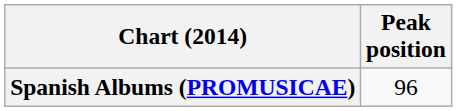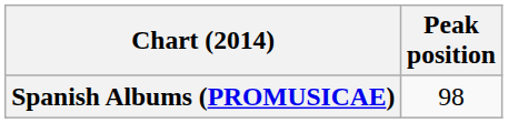Spanish Albums (PROMUSICAE) | Peak position: 96 -> 98
